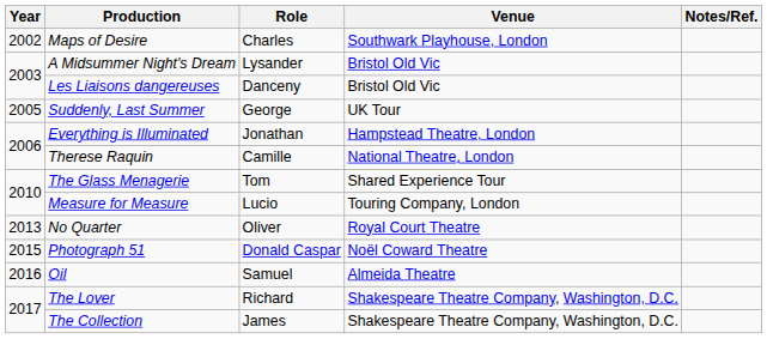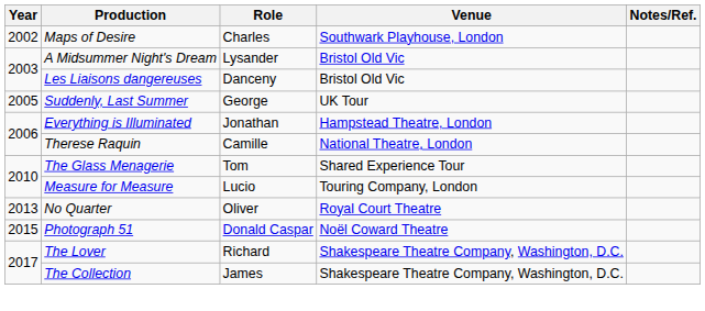- row: 2016 | Oil | Samuel | Almeida Theatre
